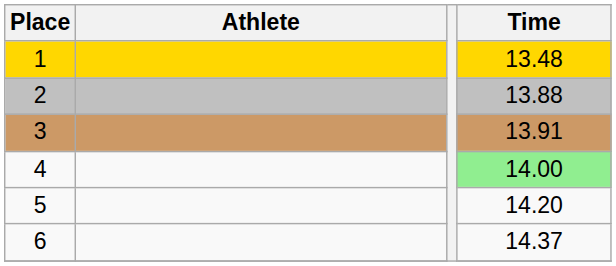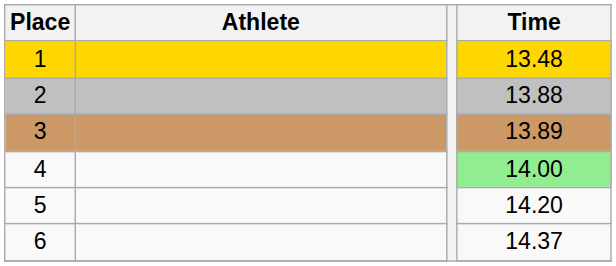3 | Time: 13.91 -> 13.89
